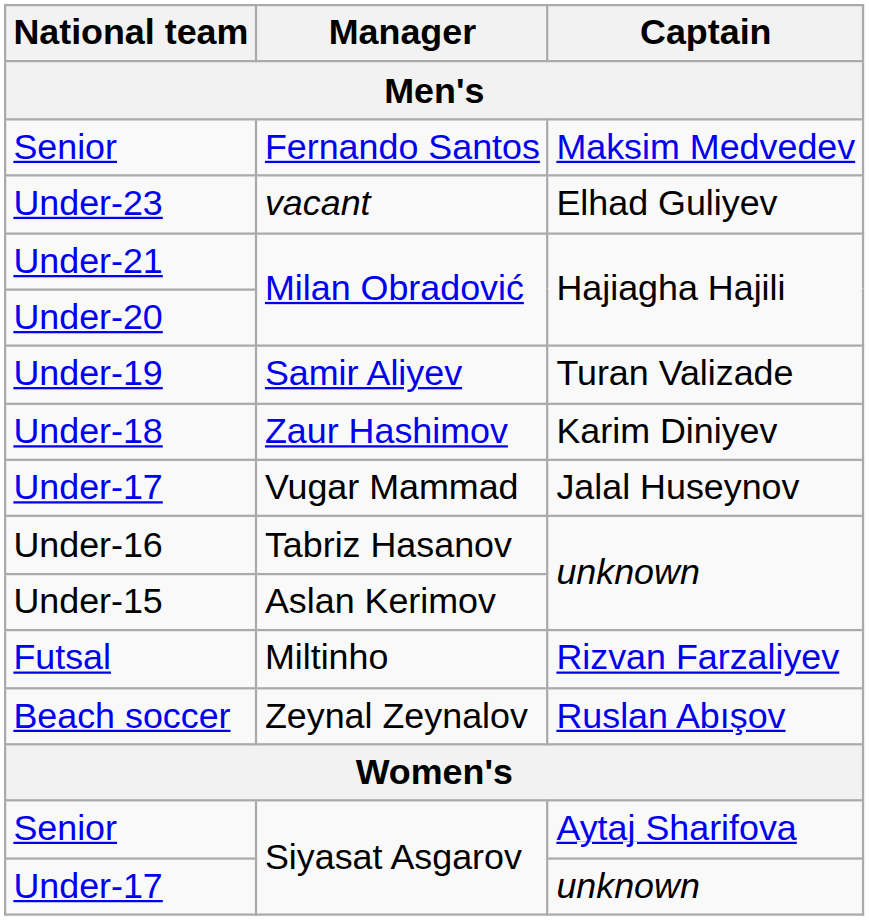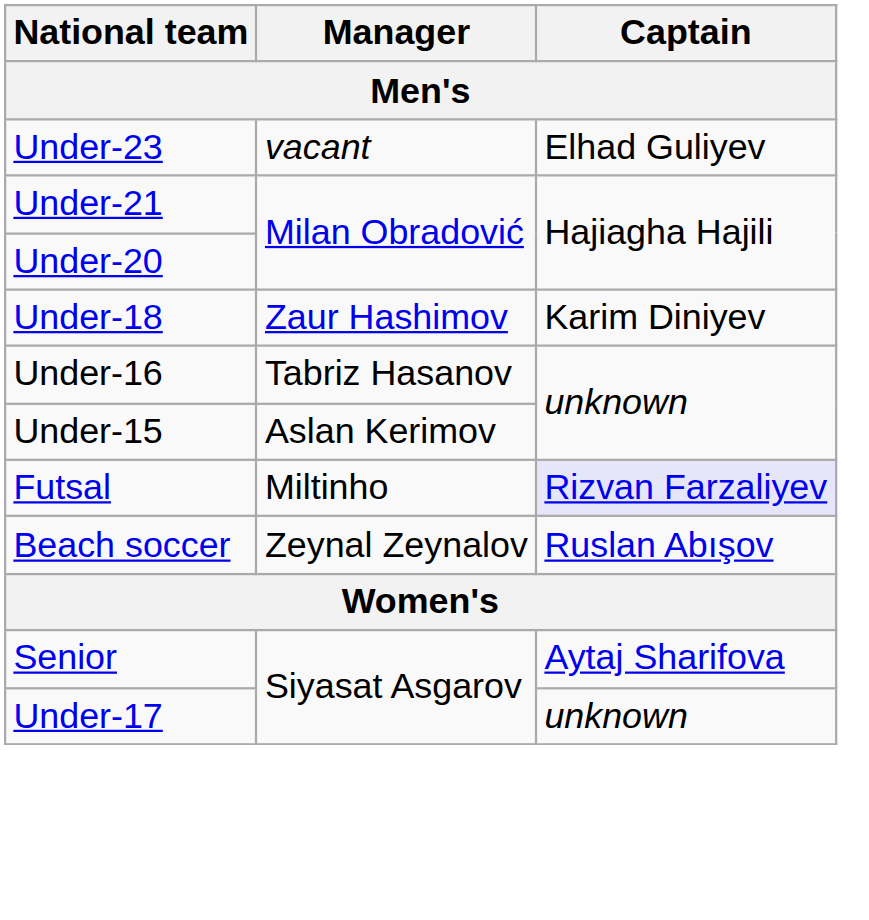- row: Senior | Fernando Santos | Maksim Medvedev
- row: Under-19 | Samir Aliyev | Turan Valizade
- row: Under-17 | Vugar Mammad | Jalal Huseynov
Futsal | Captain: no background -> lavender background
